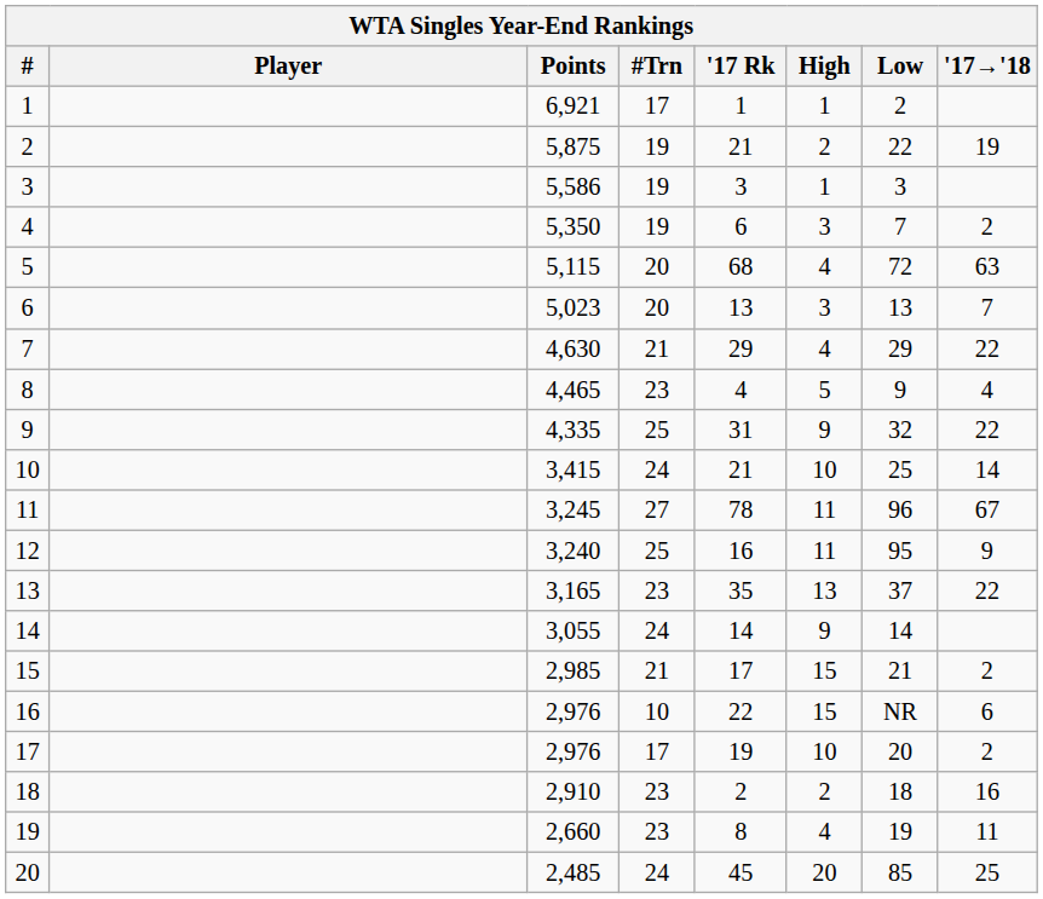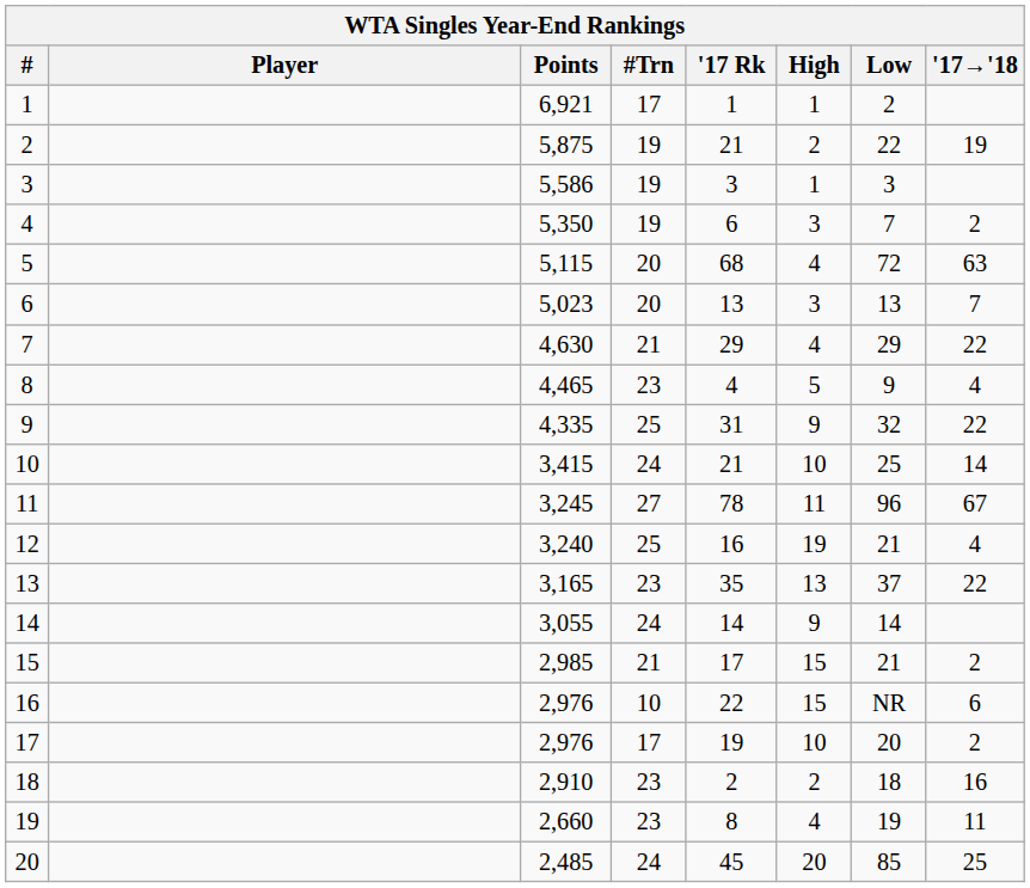12 | High: 11 -> 19
12 | Low: 95 -> 21
12 | '17→'18: 9 -> 4
